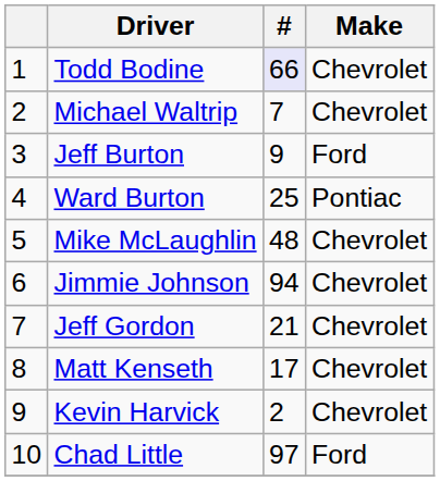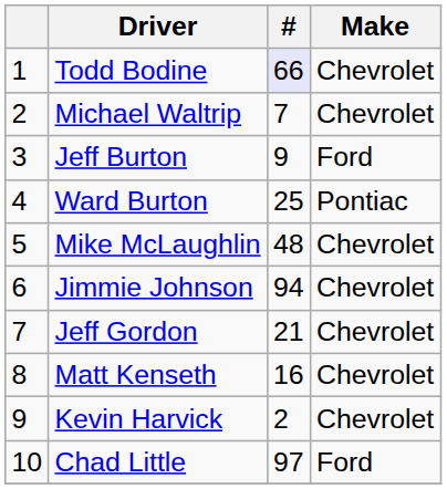Matt Kenseth | #: 17 -> 16
